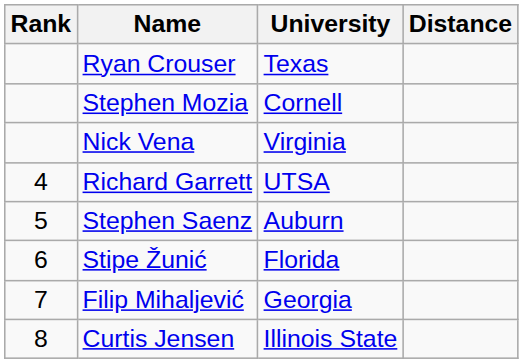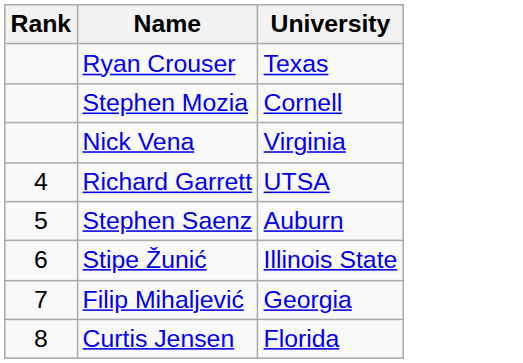- column: Distance
Stipe Žunić | University: Florida -> Illinois State
Curtis Jensen | University: Illinois State -> Florida
